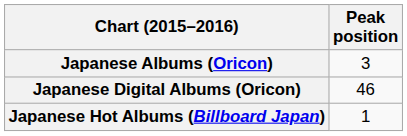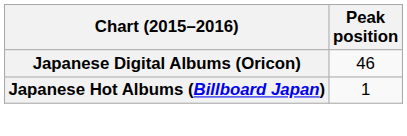- row: Japanese Albums (Oricon) | 3
